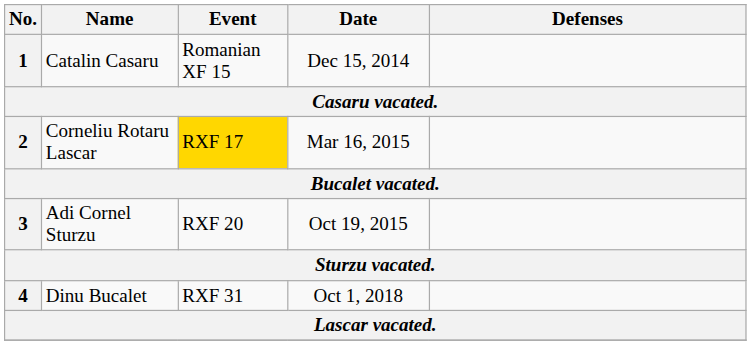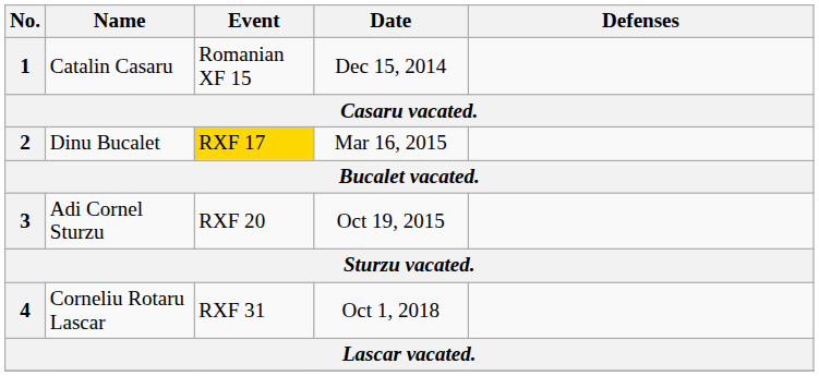2 | Name: Corneliu Rotaru Lascar -> Dinu Bucalet
4 | Name: Dinu Bucalet -> Corneliu Rotaru Lascar
